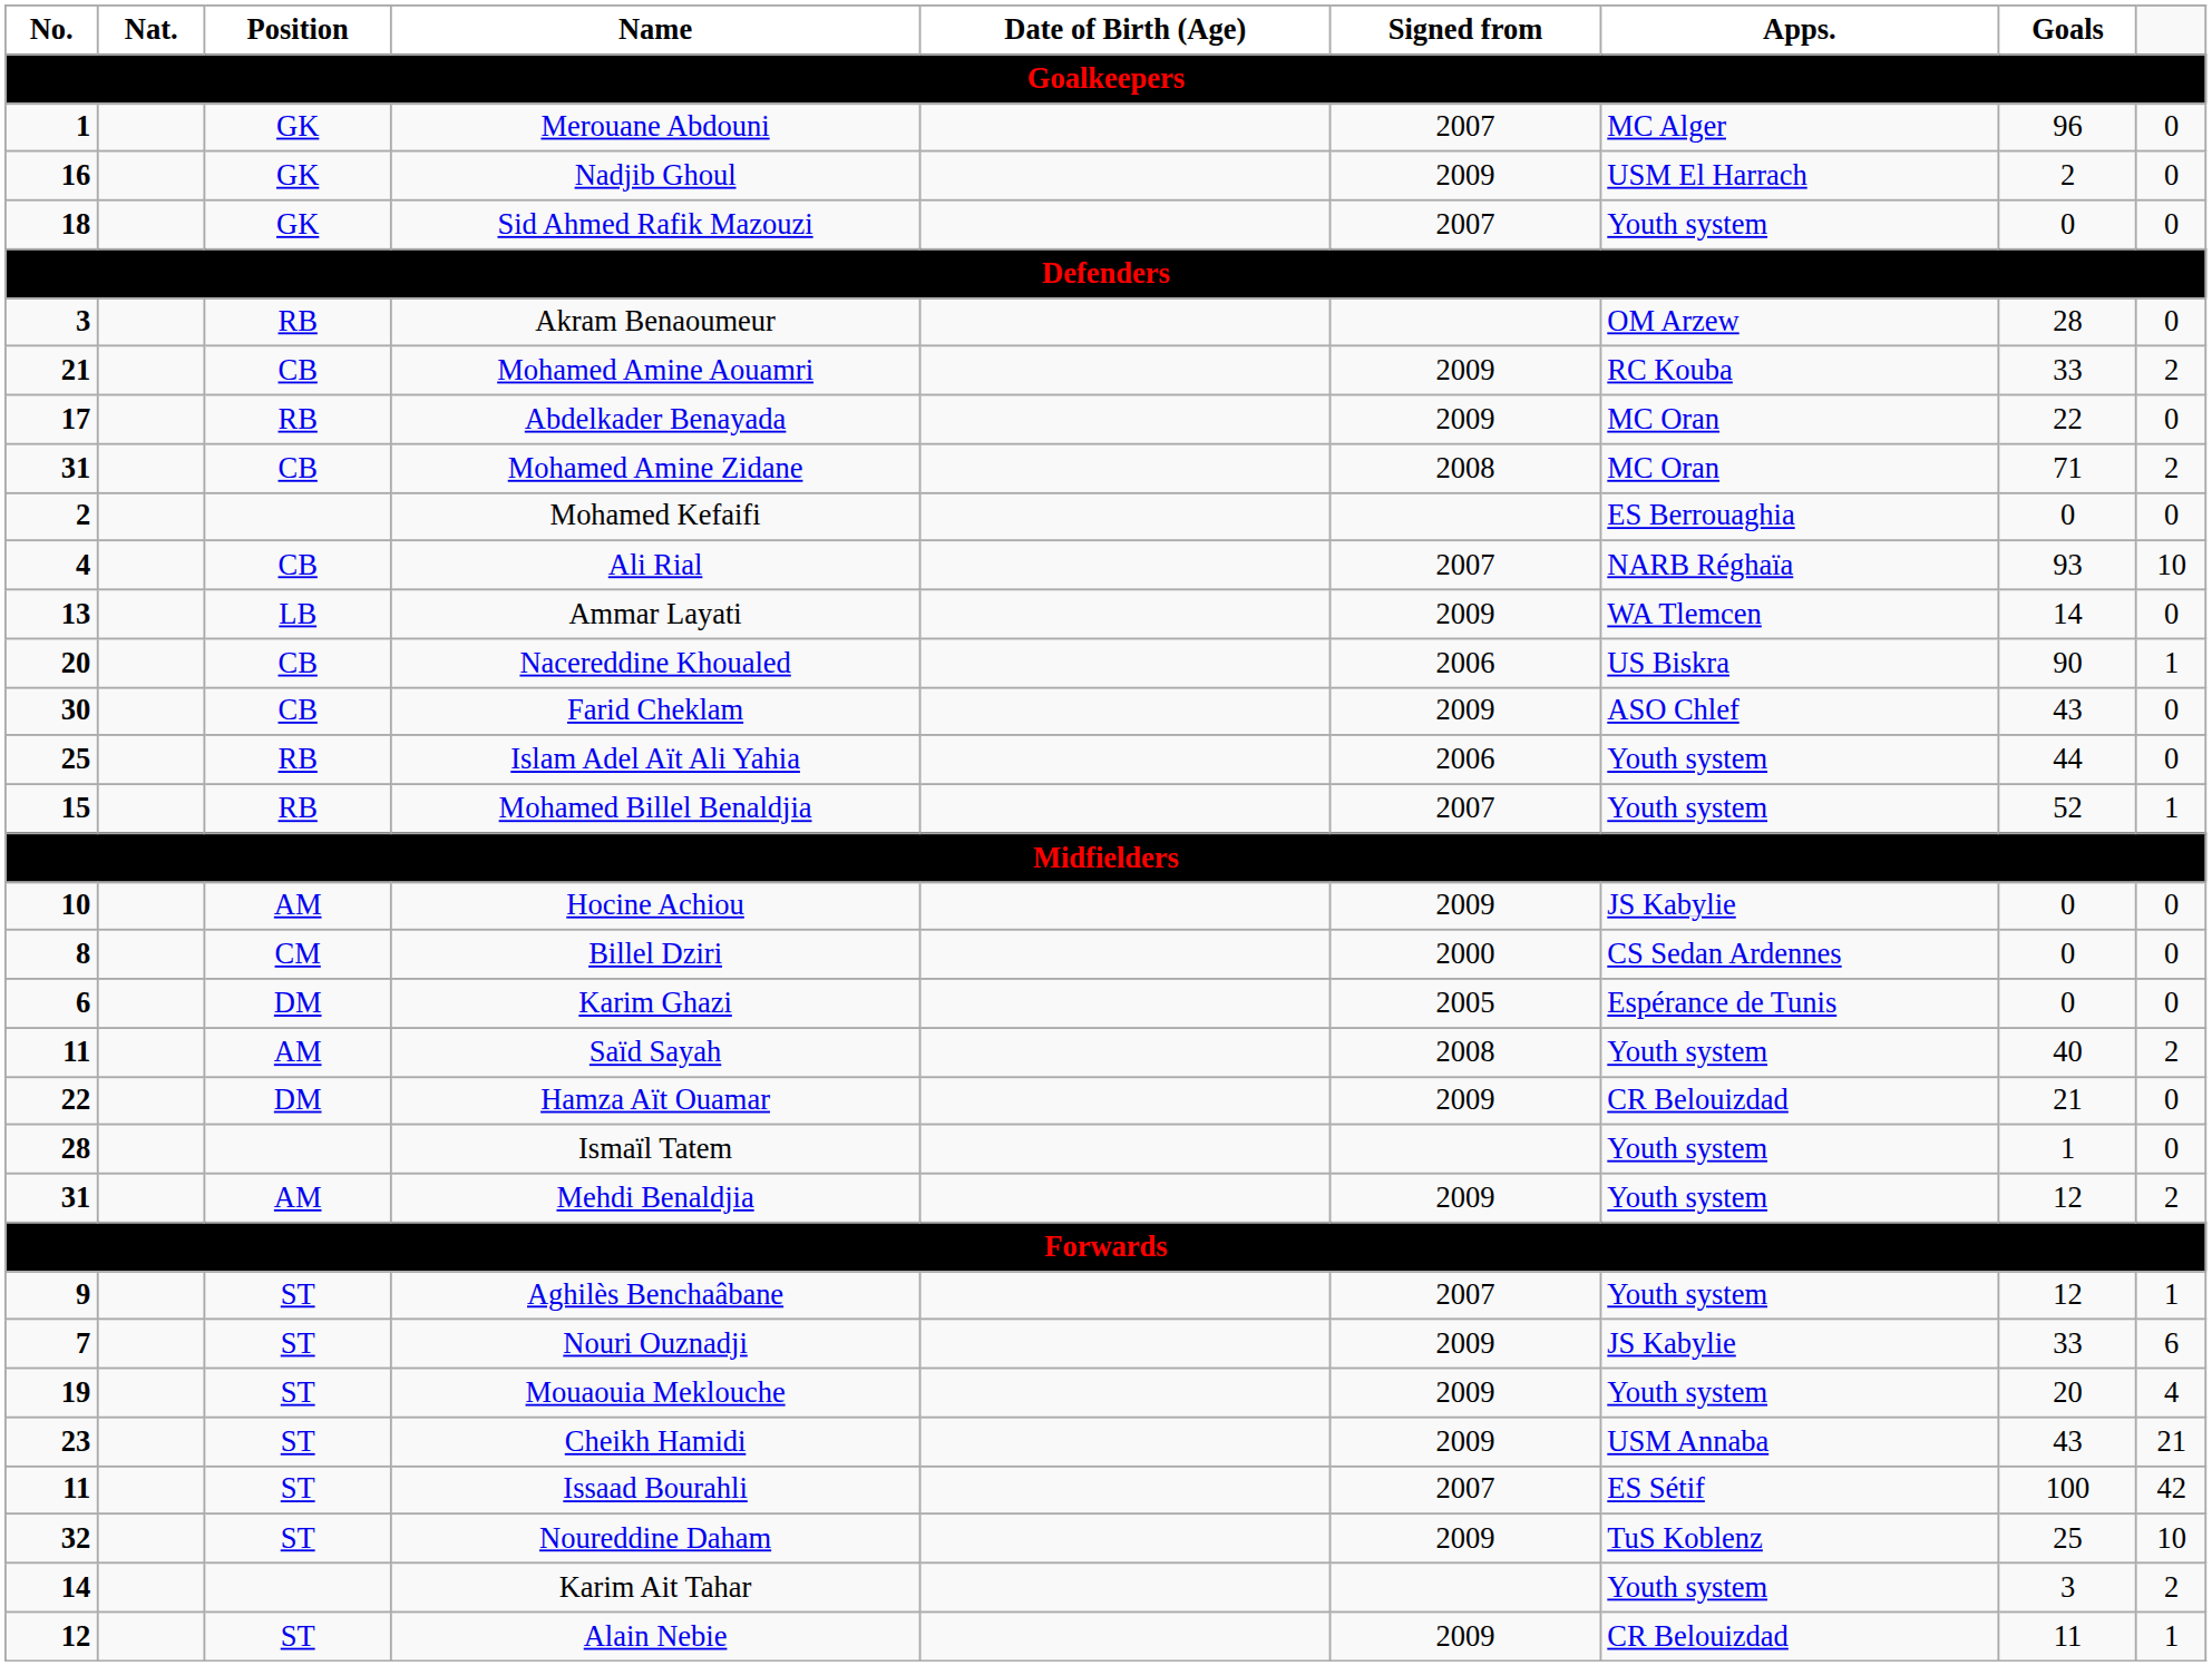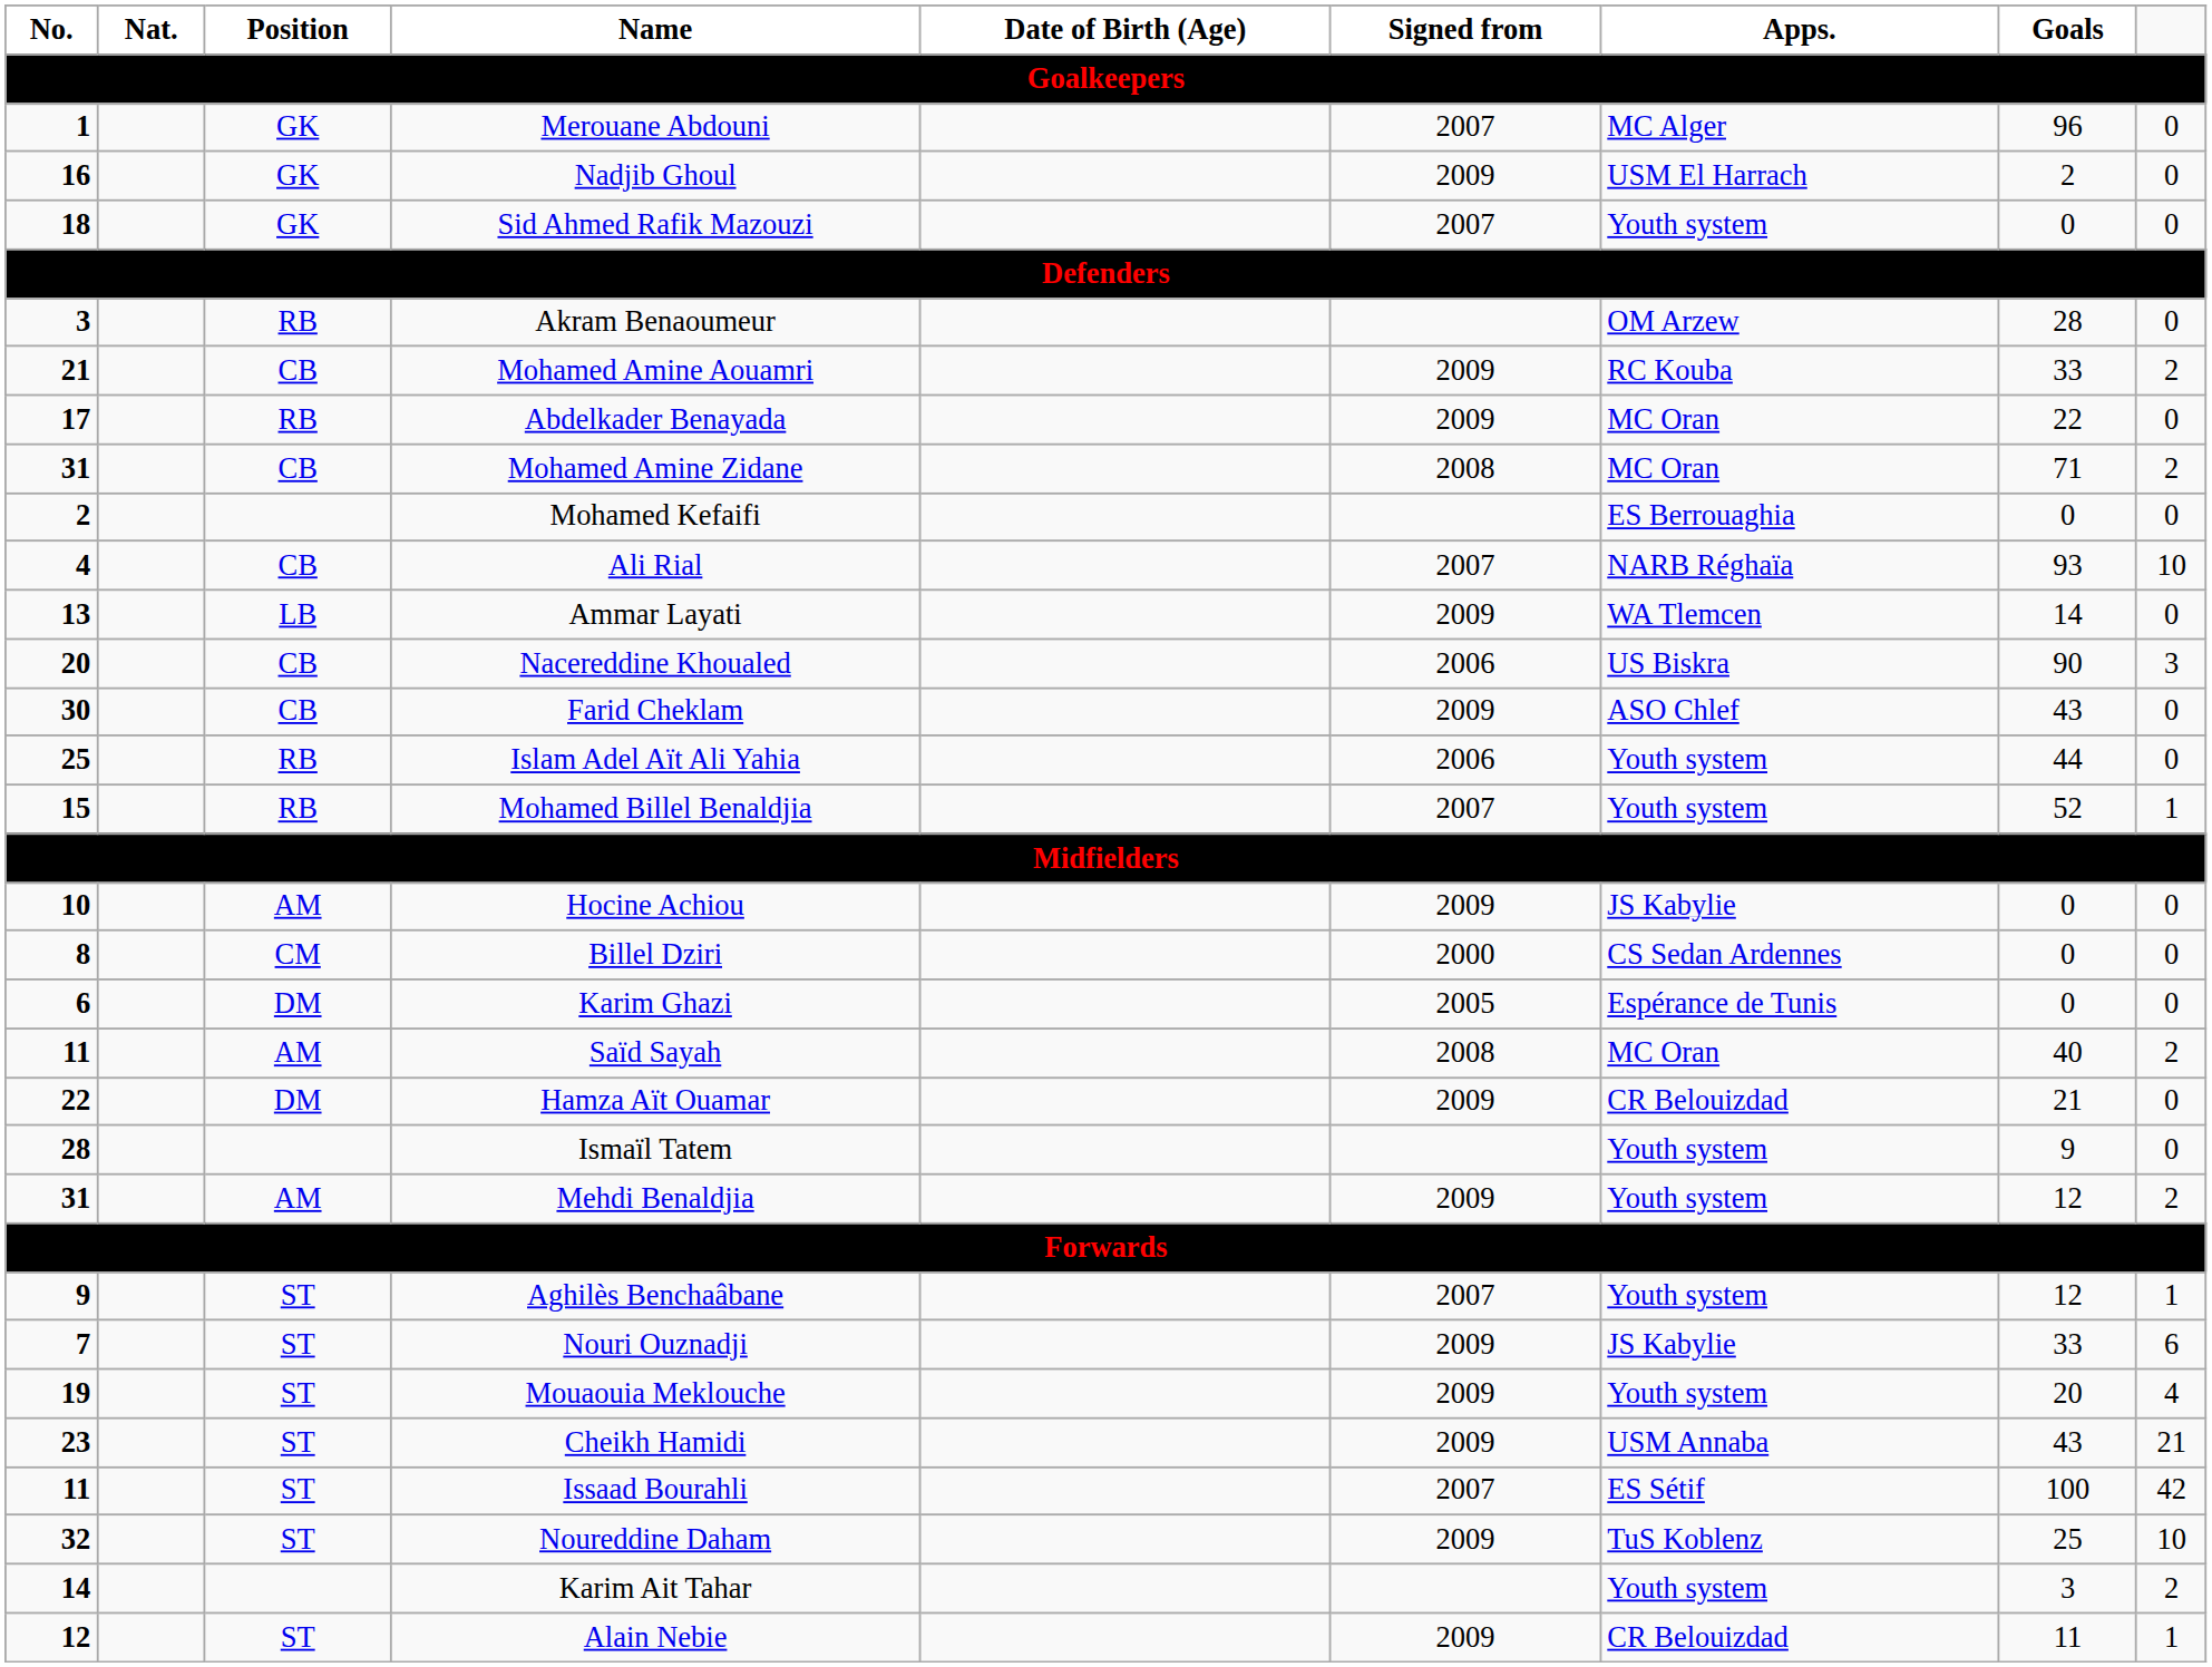Nacereddine Khoualed | column 9: 1 -> 3
Saïd Sayah | Apps.: Youth system -> MC Oran
Ismaïl Tatem | Goals: 1 -> 9
